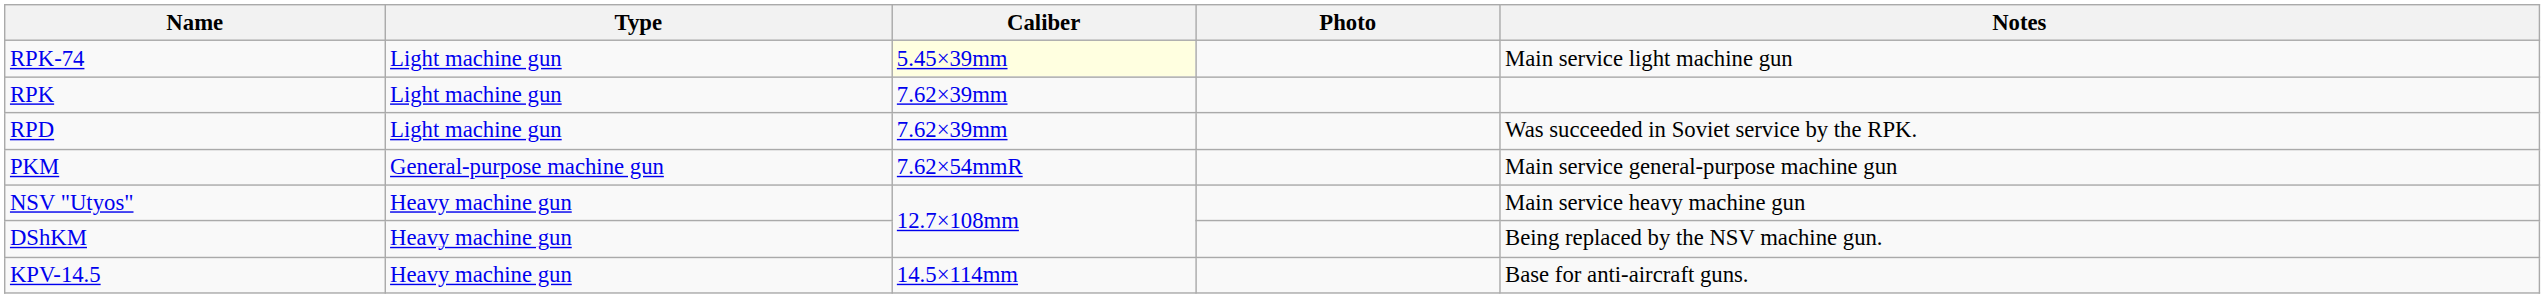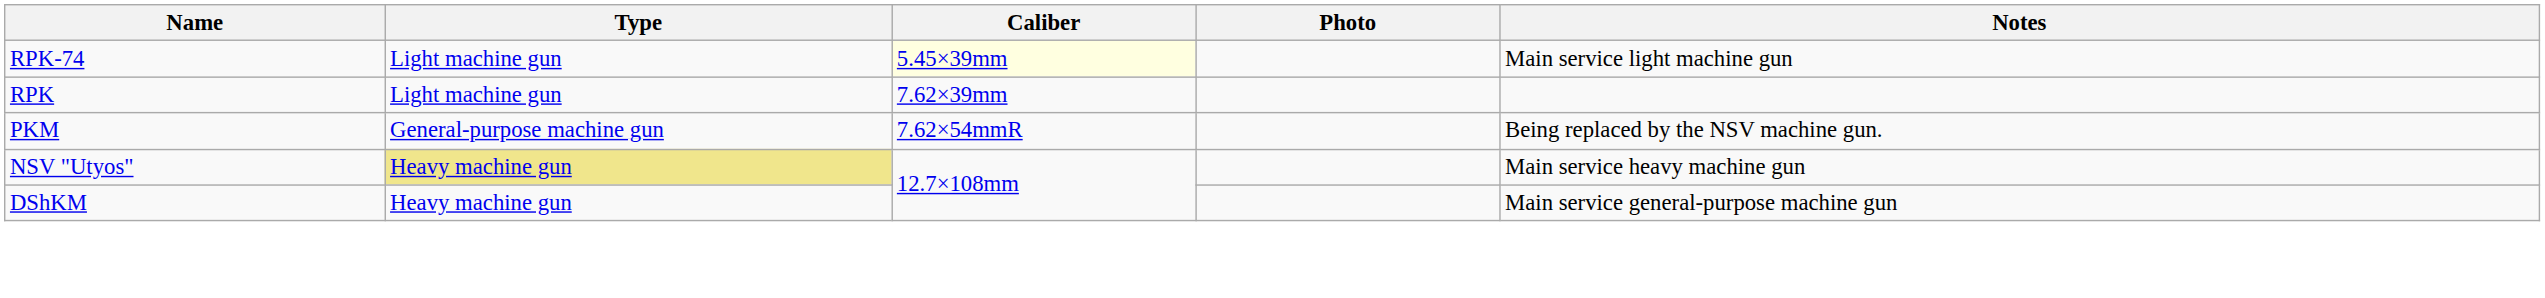- row: RPD | Light machine gun | 7.62×39mm | Was succeeded in Soviet service by the RPK.
PKM | Notes: Main service general-purpose machine gun -> Being replaced by the NSV machine gun.
NSV "Utyos" | Type: no background -> khaki background
DShKM | Notes: Being replaced by the NSV machine gun. -> Main service general-purpose machine gun
- row: KPV-14.5 | Heavy machine gun | 14.5×114mm | Base for anti-aircraft guns.
